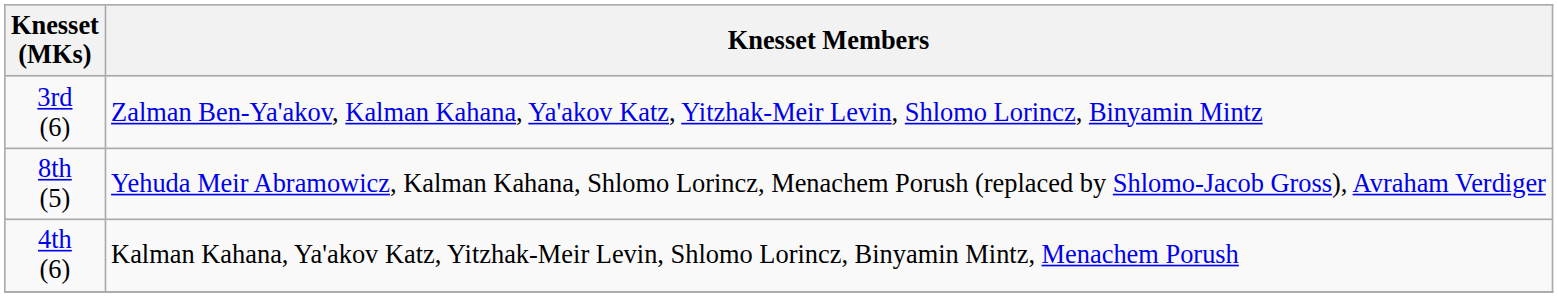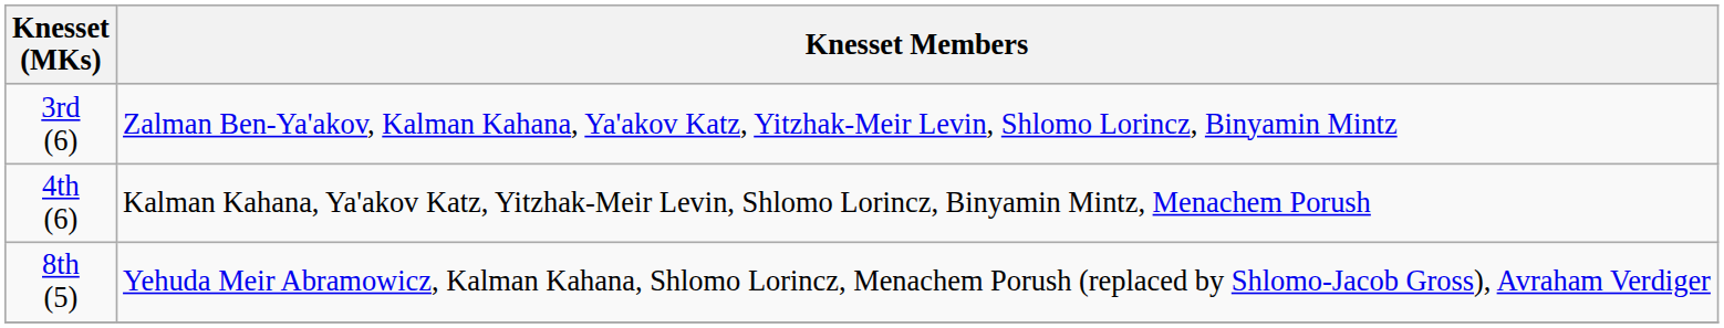rows swapped: 4th (6) <-> 8th (5)
